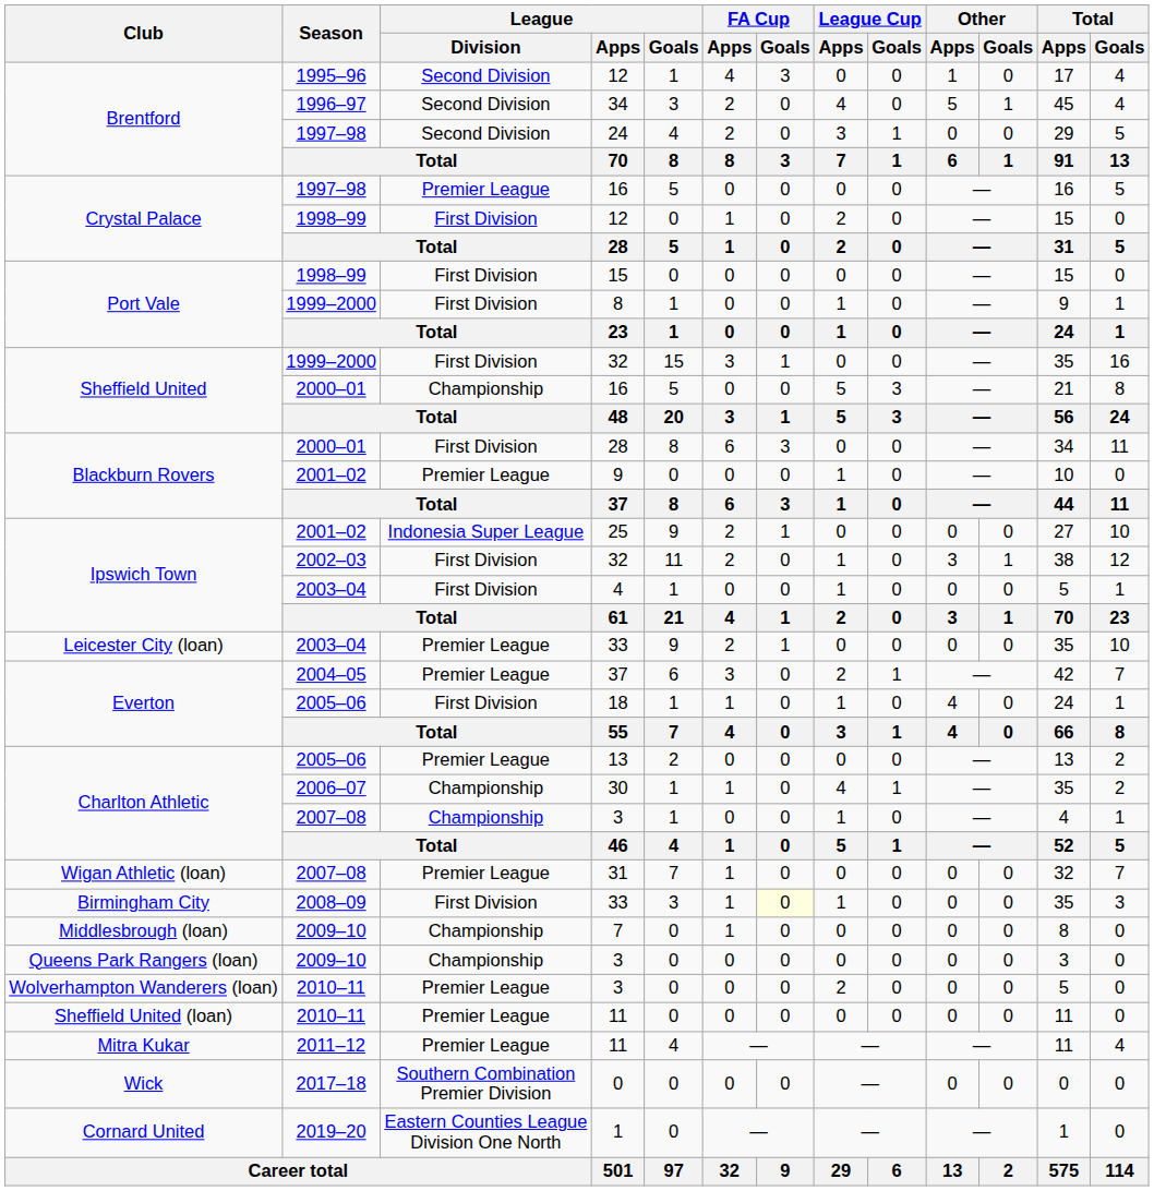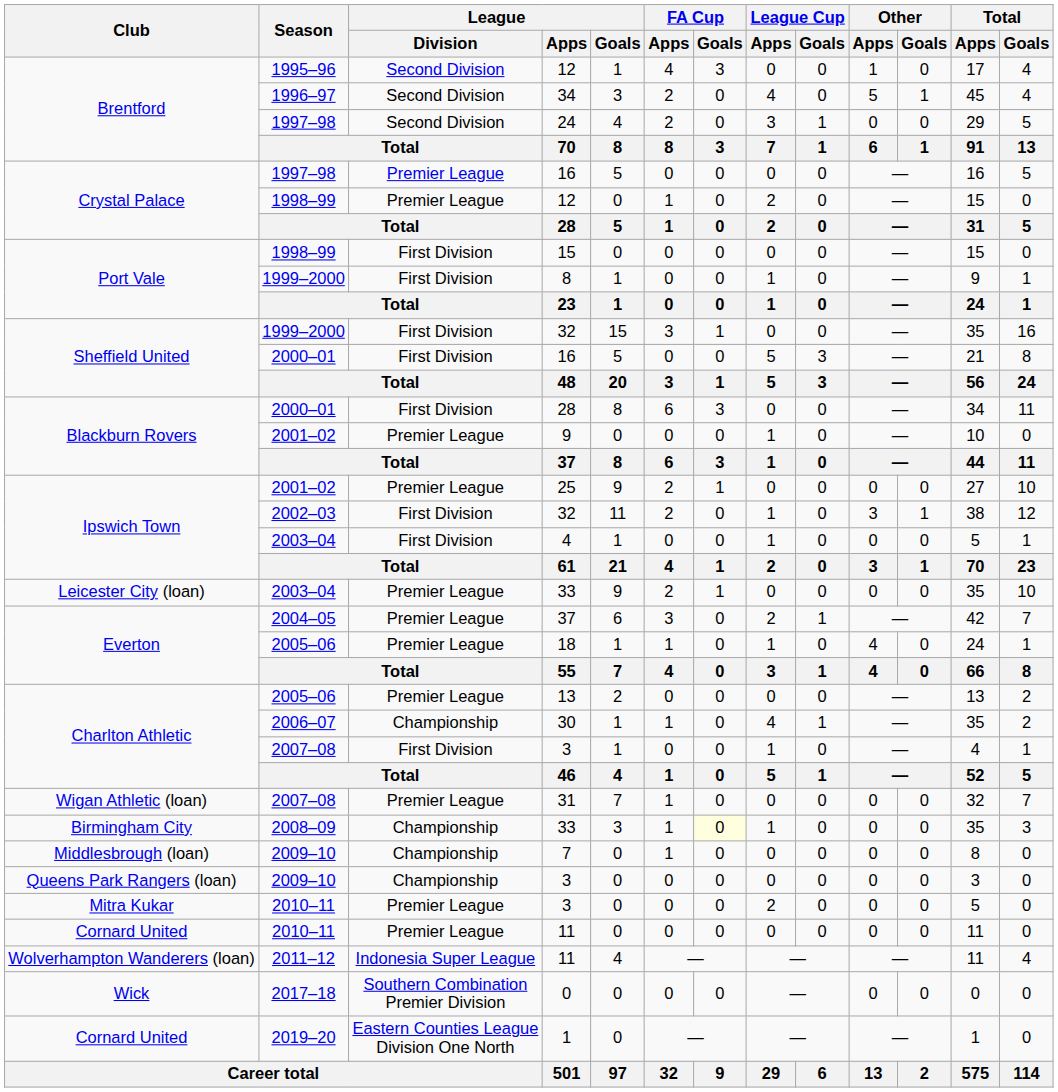1998–99 / 12 | League / Division: First Division -> Premier League
2000–01 / 16 | League / Division: Championship -> First Division
25 | League / Division: Indonesia Super League -> Premier League
18 | League / Division: First Division -> Premier League
2007–08 / 3 | League / Division: Championship -> First Division
2008–09 / 33 | League / Division: First Division -> Championship
2010–11 / 3 | Club: Wolverhampton Wanderers (loan) -> Mitra Kukar
2010–11 / 11 | Club: Sheffield United (loan) -> Cornard United
2011–12 / 11 | Club: Mitra Kukar -> Wolverhampton Wanderers (loan)
2011–12 / 11 | League / Division: Premier League -> Indonesia Super League
